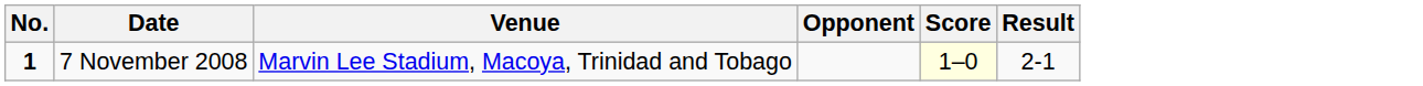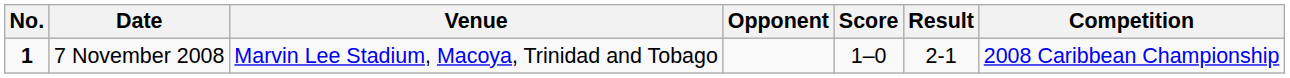+ column: Competition | 2008 Caribbean Championship
7 November 2008 | Score: lightyellow background -> no background
